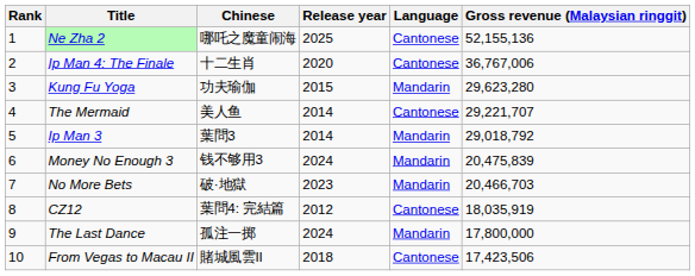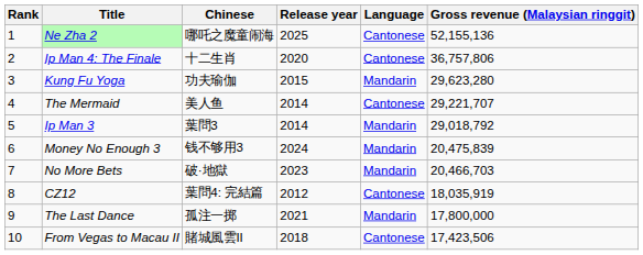Ip Man 4: The Finale | Gross revenue (Malaysian ringgit): 36,767,006 -> 36,757,806
The Last Dance | Release year: 2024 -> 2021
